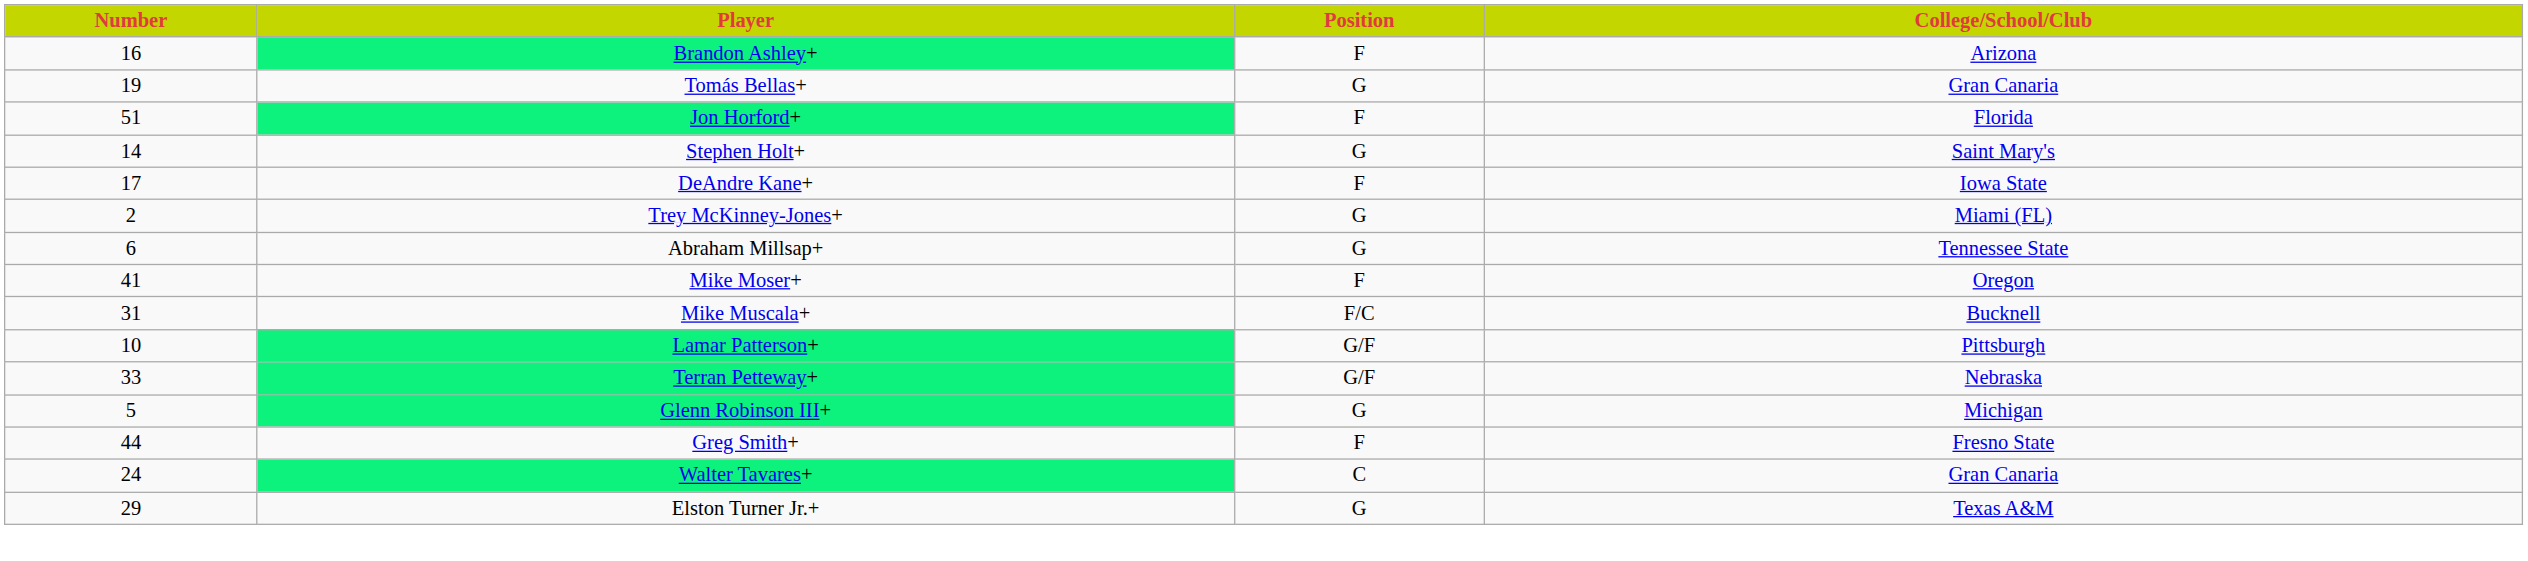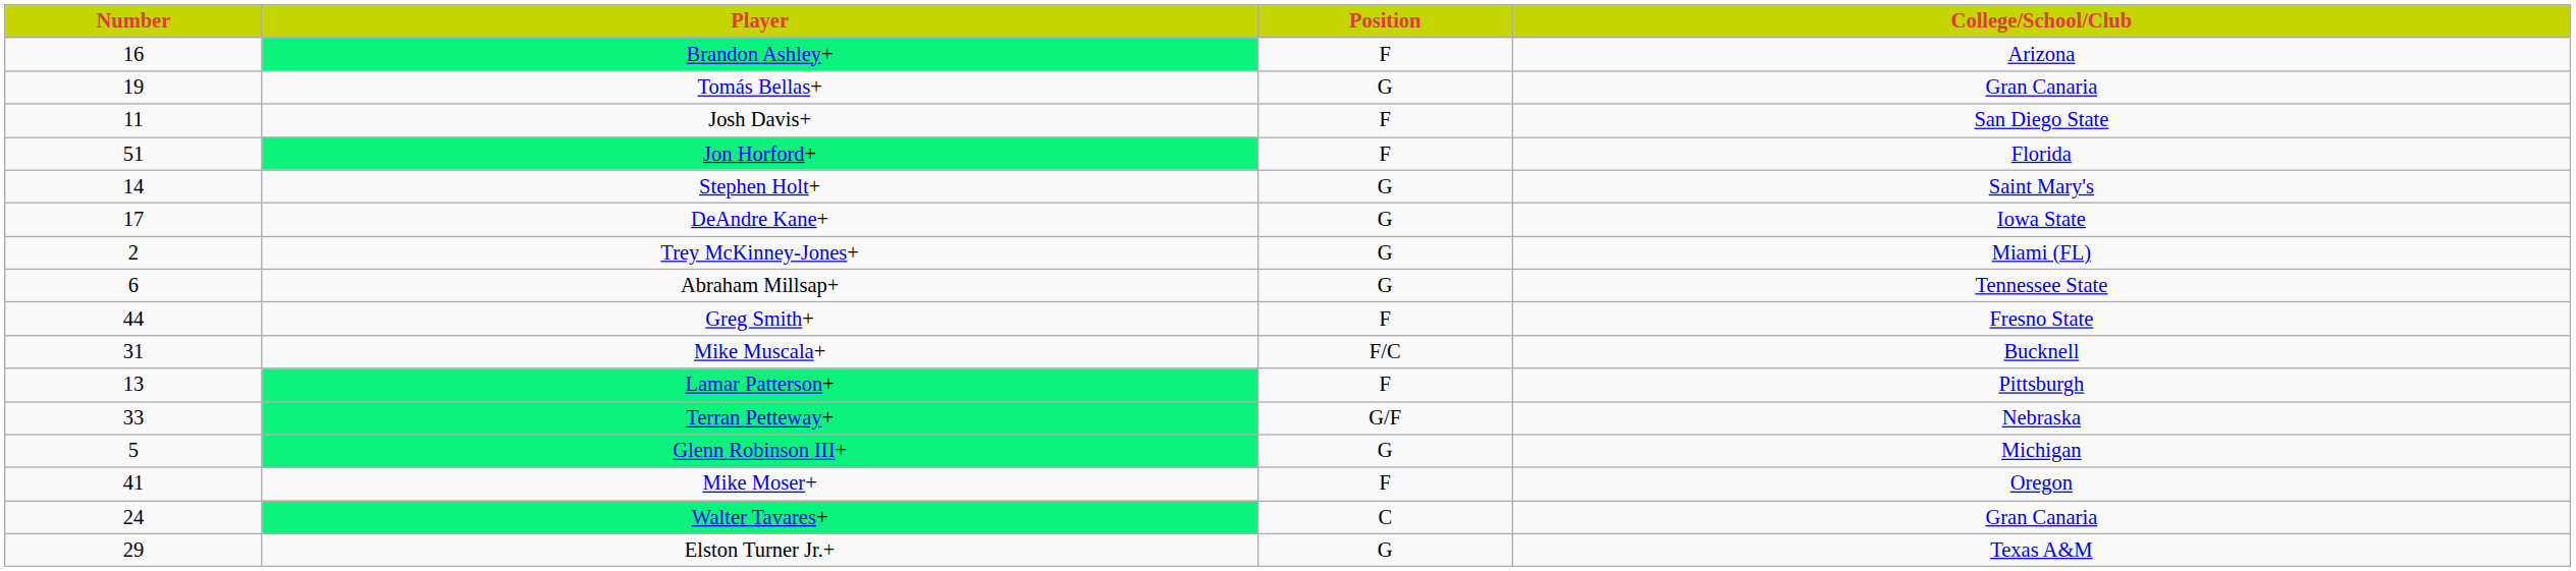+ row: 11 | Josh Davis+ | F | San Diego State
DeAndre Kane+ | Position: F -> G
rows swapped: Mike Moser+ <-> Greg Smith+
Lamar Patterson+ | Number: 10 -> 13
Lamar Patterson+ | Position: G/F -> F
